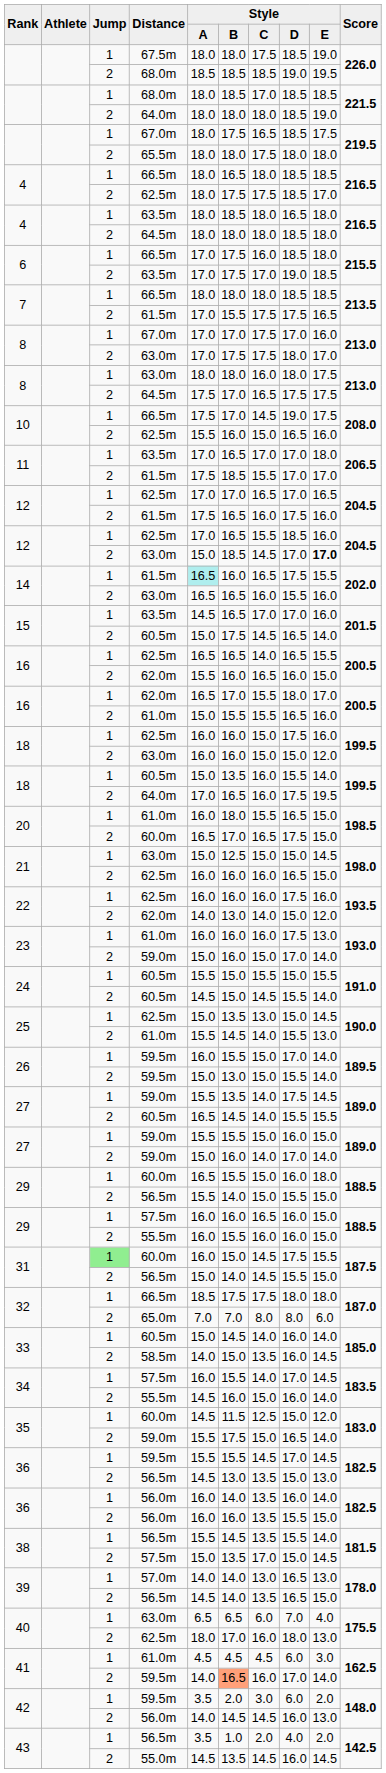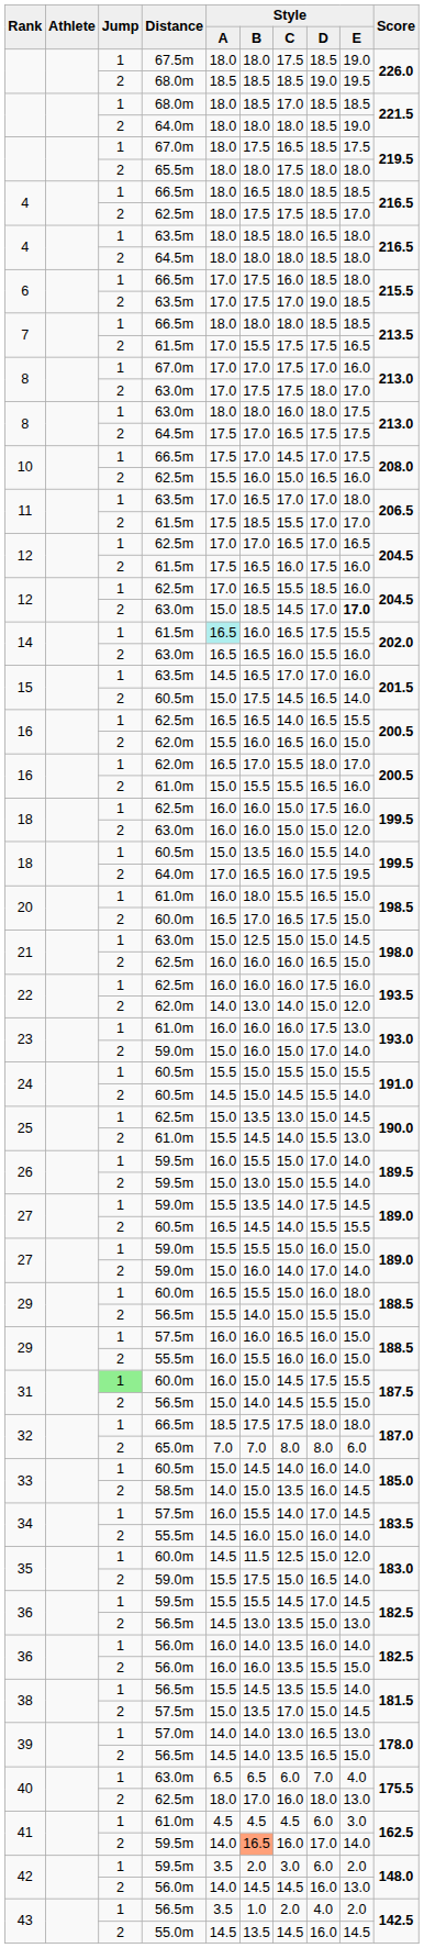10 / 66.5m | column 8: 19.0 -> 17.0
